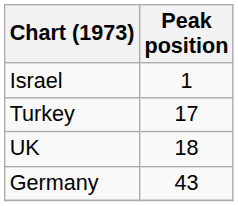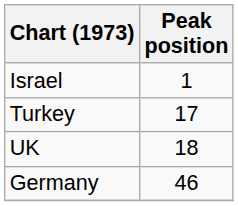Germany | Peak position: 43 -> 46
